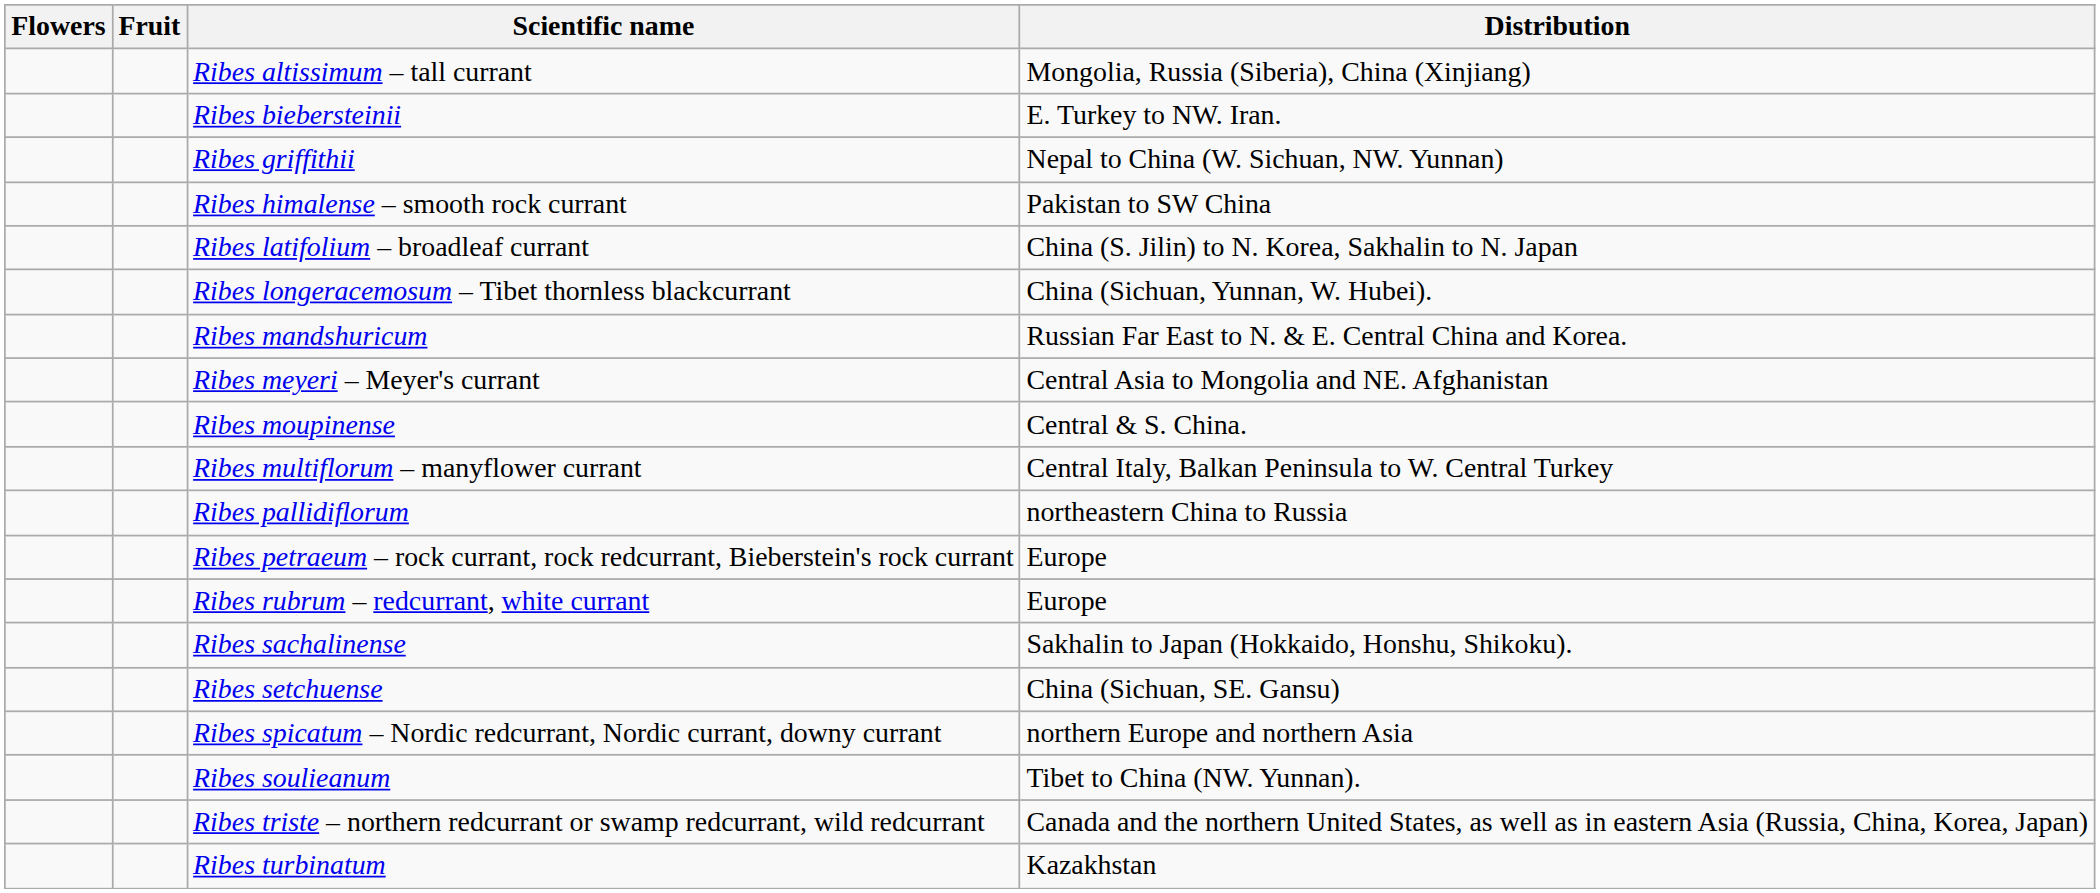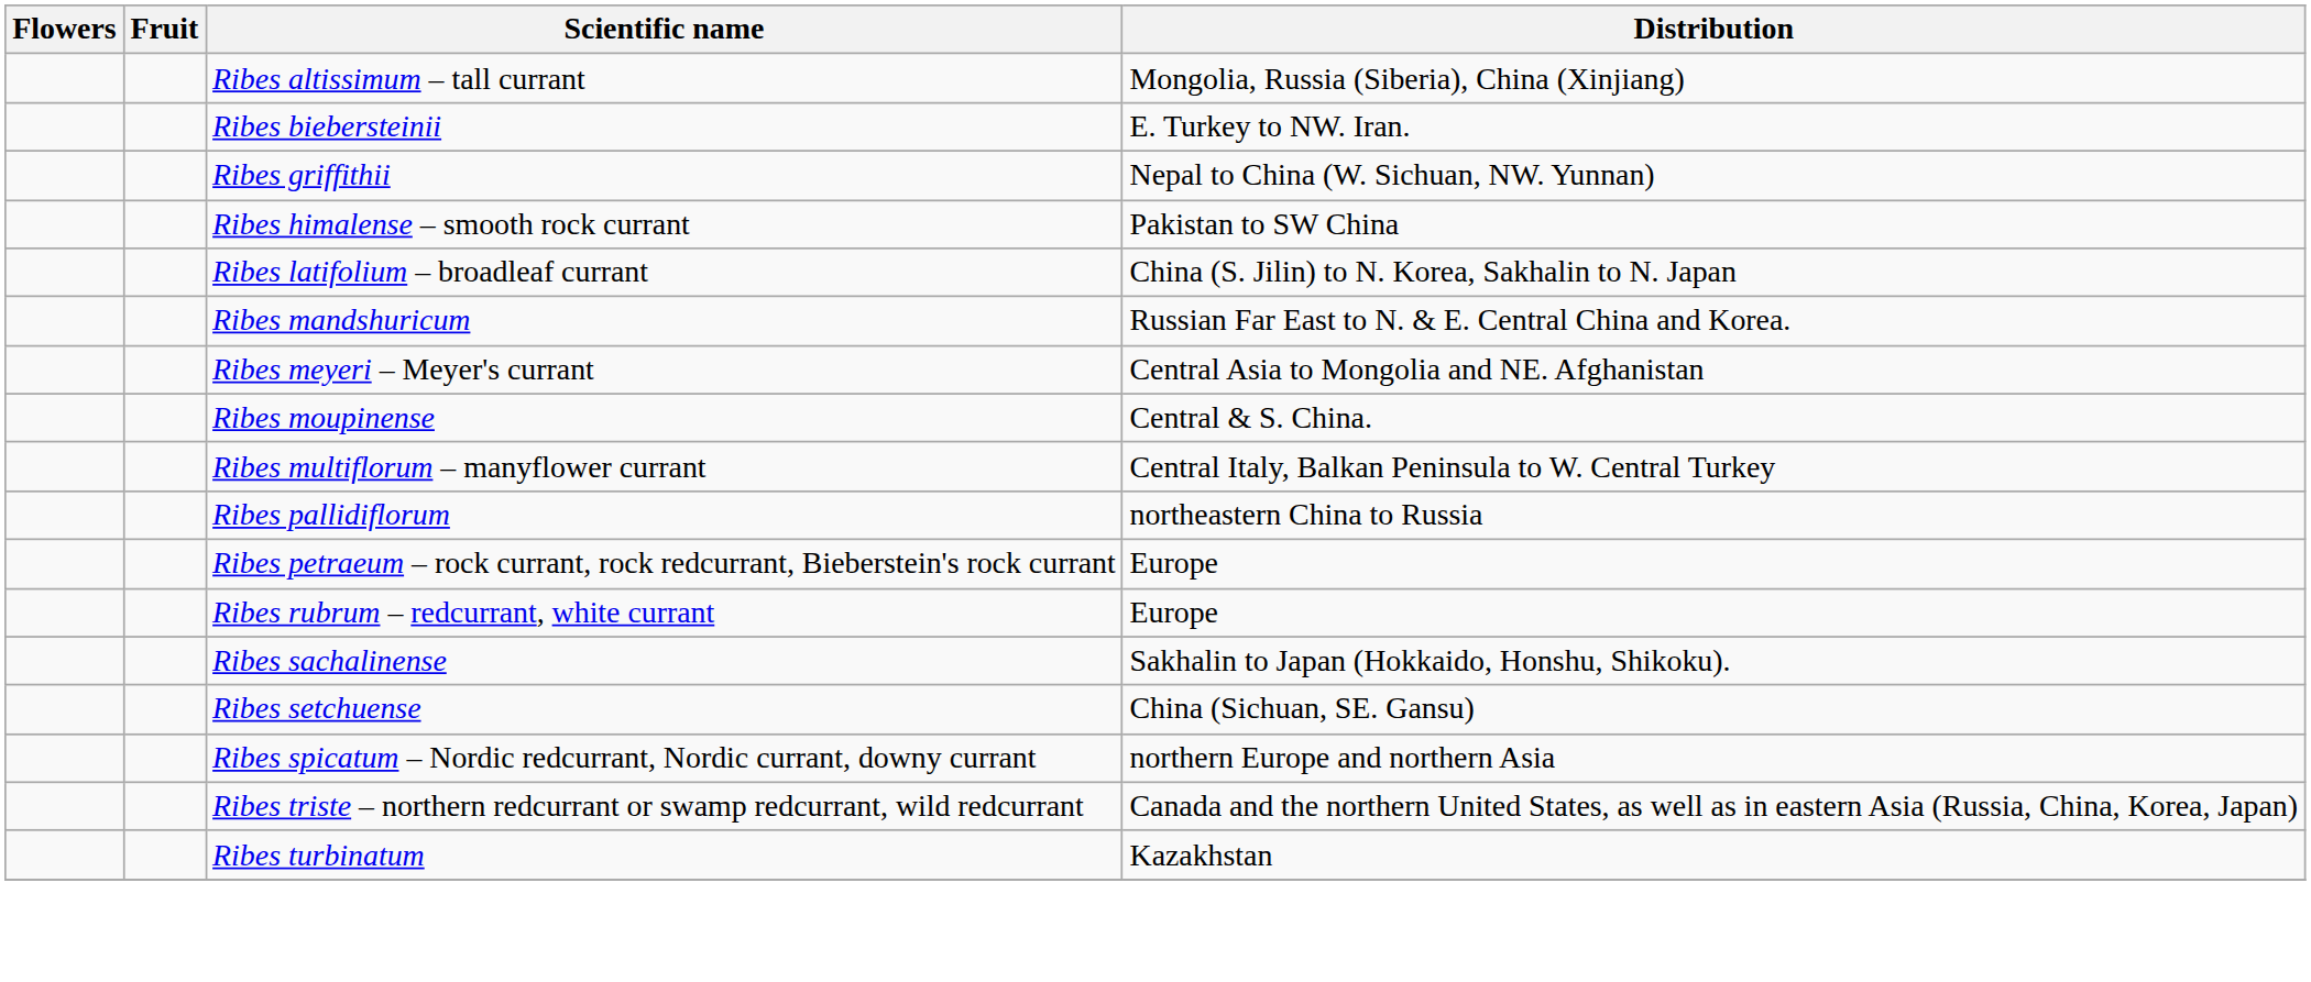- row: Ribes longeracemosum – Tibet thornless blackcurrant | China (Sichuan, Yunnan, W. Hubei).
- row: Ribes soulieanum | Tibet to China (NW. Yunnan).
